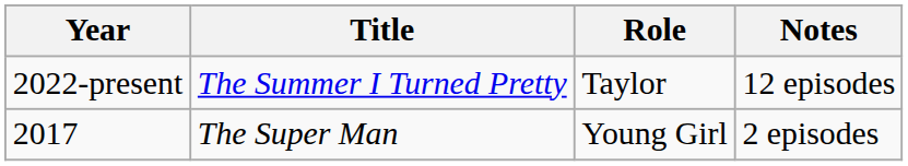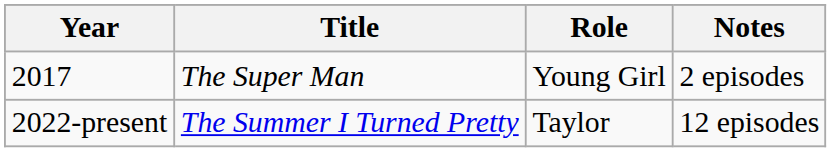rows swapped: 2017 <-> 2022-present
